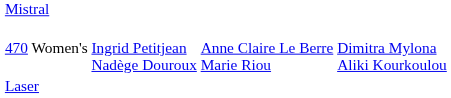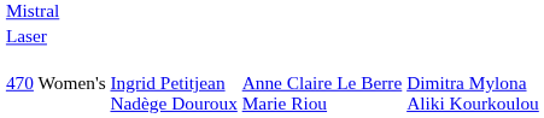rows swapped: Laser <-> 470 Women's
